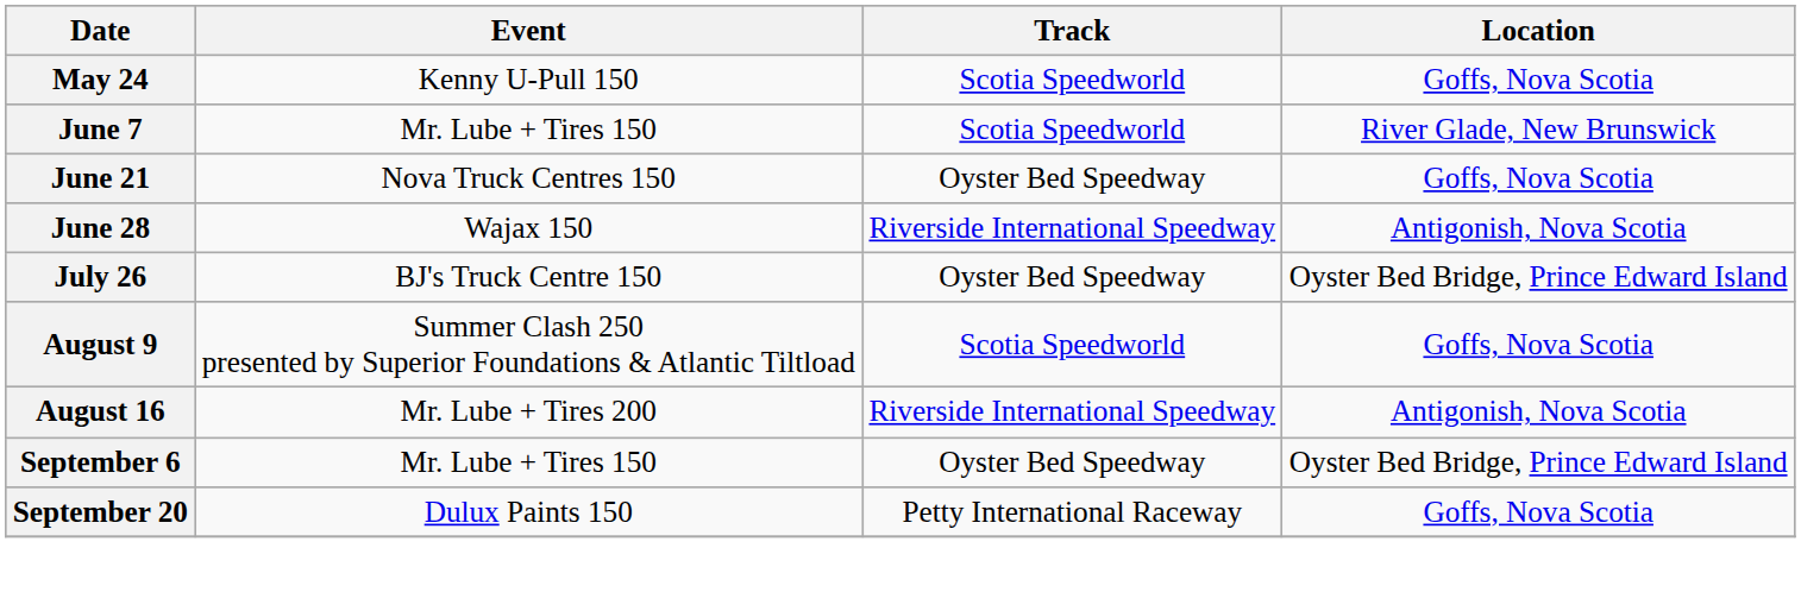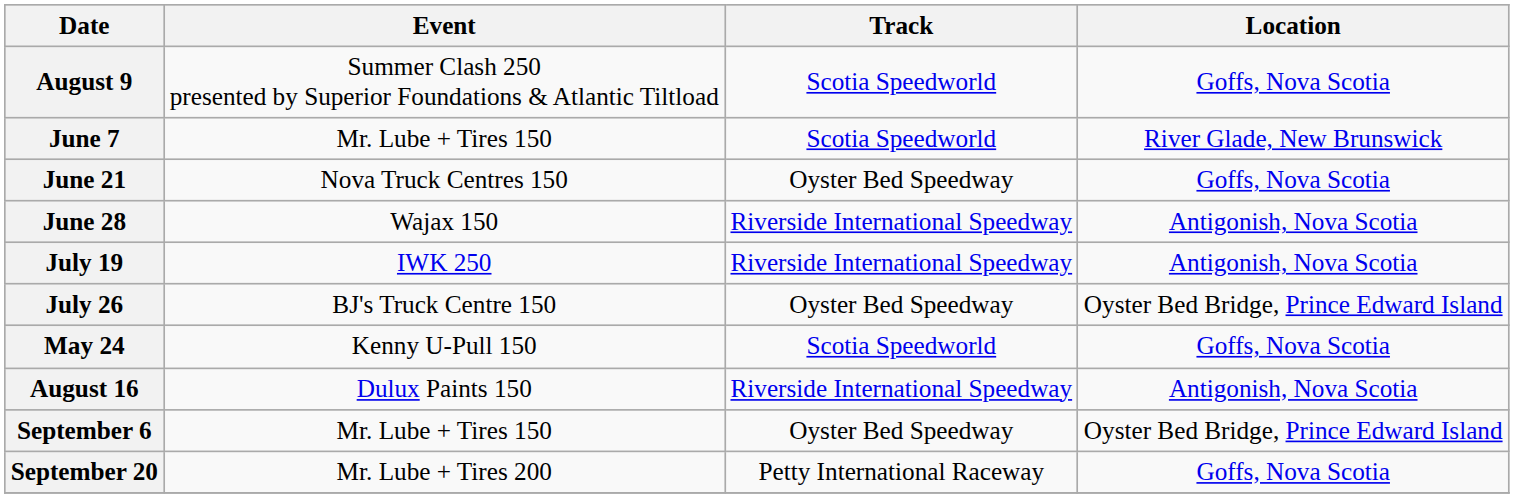rows swapped: May 24 <-> August 9
+ row: July 19 | IWK 250 | Riverside International Speedway | Antigonish, Nova Scotia
August 16 | Event: Mr. Lube + Tires 200 -> Dulux Paints 150
September 20 | Event: Dulux Paints 150 -> Mr. Lube + Tires 200
